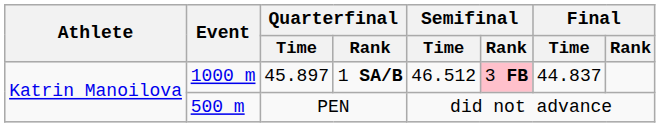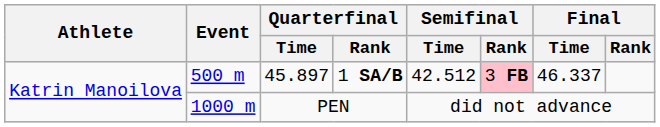45.897 | Event: 1000 m -> 500 m
45.897 | Semifinal / Time: 46.512 -> 42.512
45.897 | Final / Time: 44.837 -> 46.337
PEN | Event: 500 m -> 1000 m
